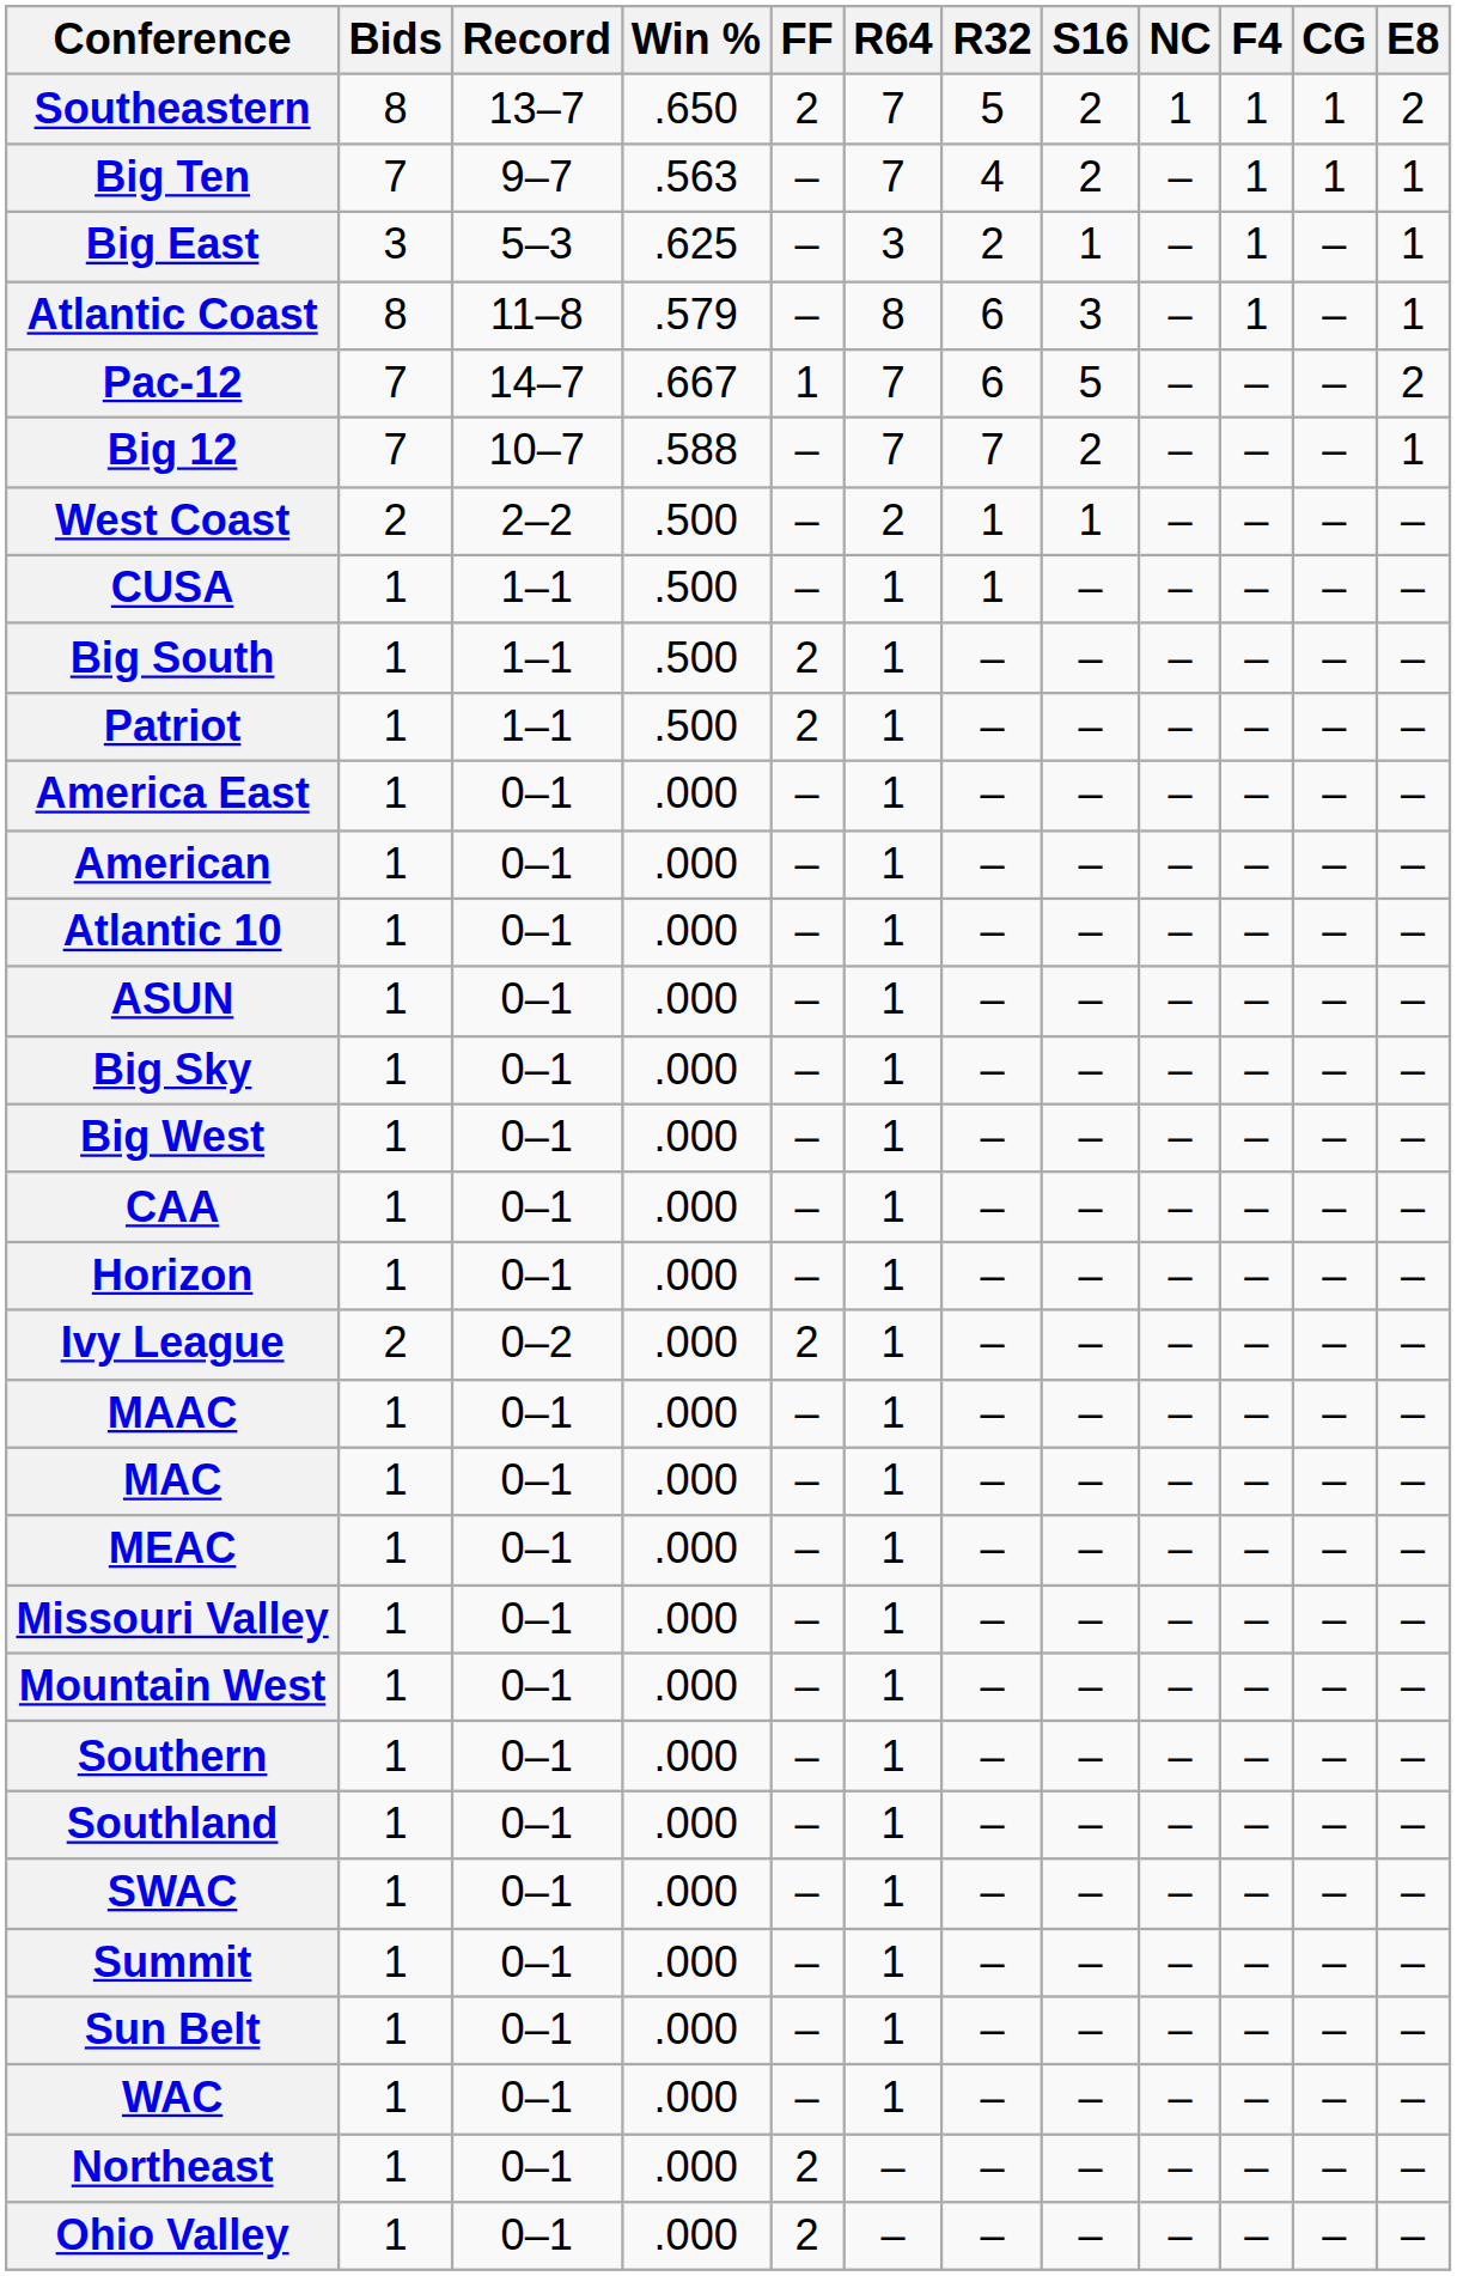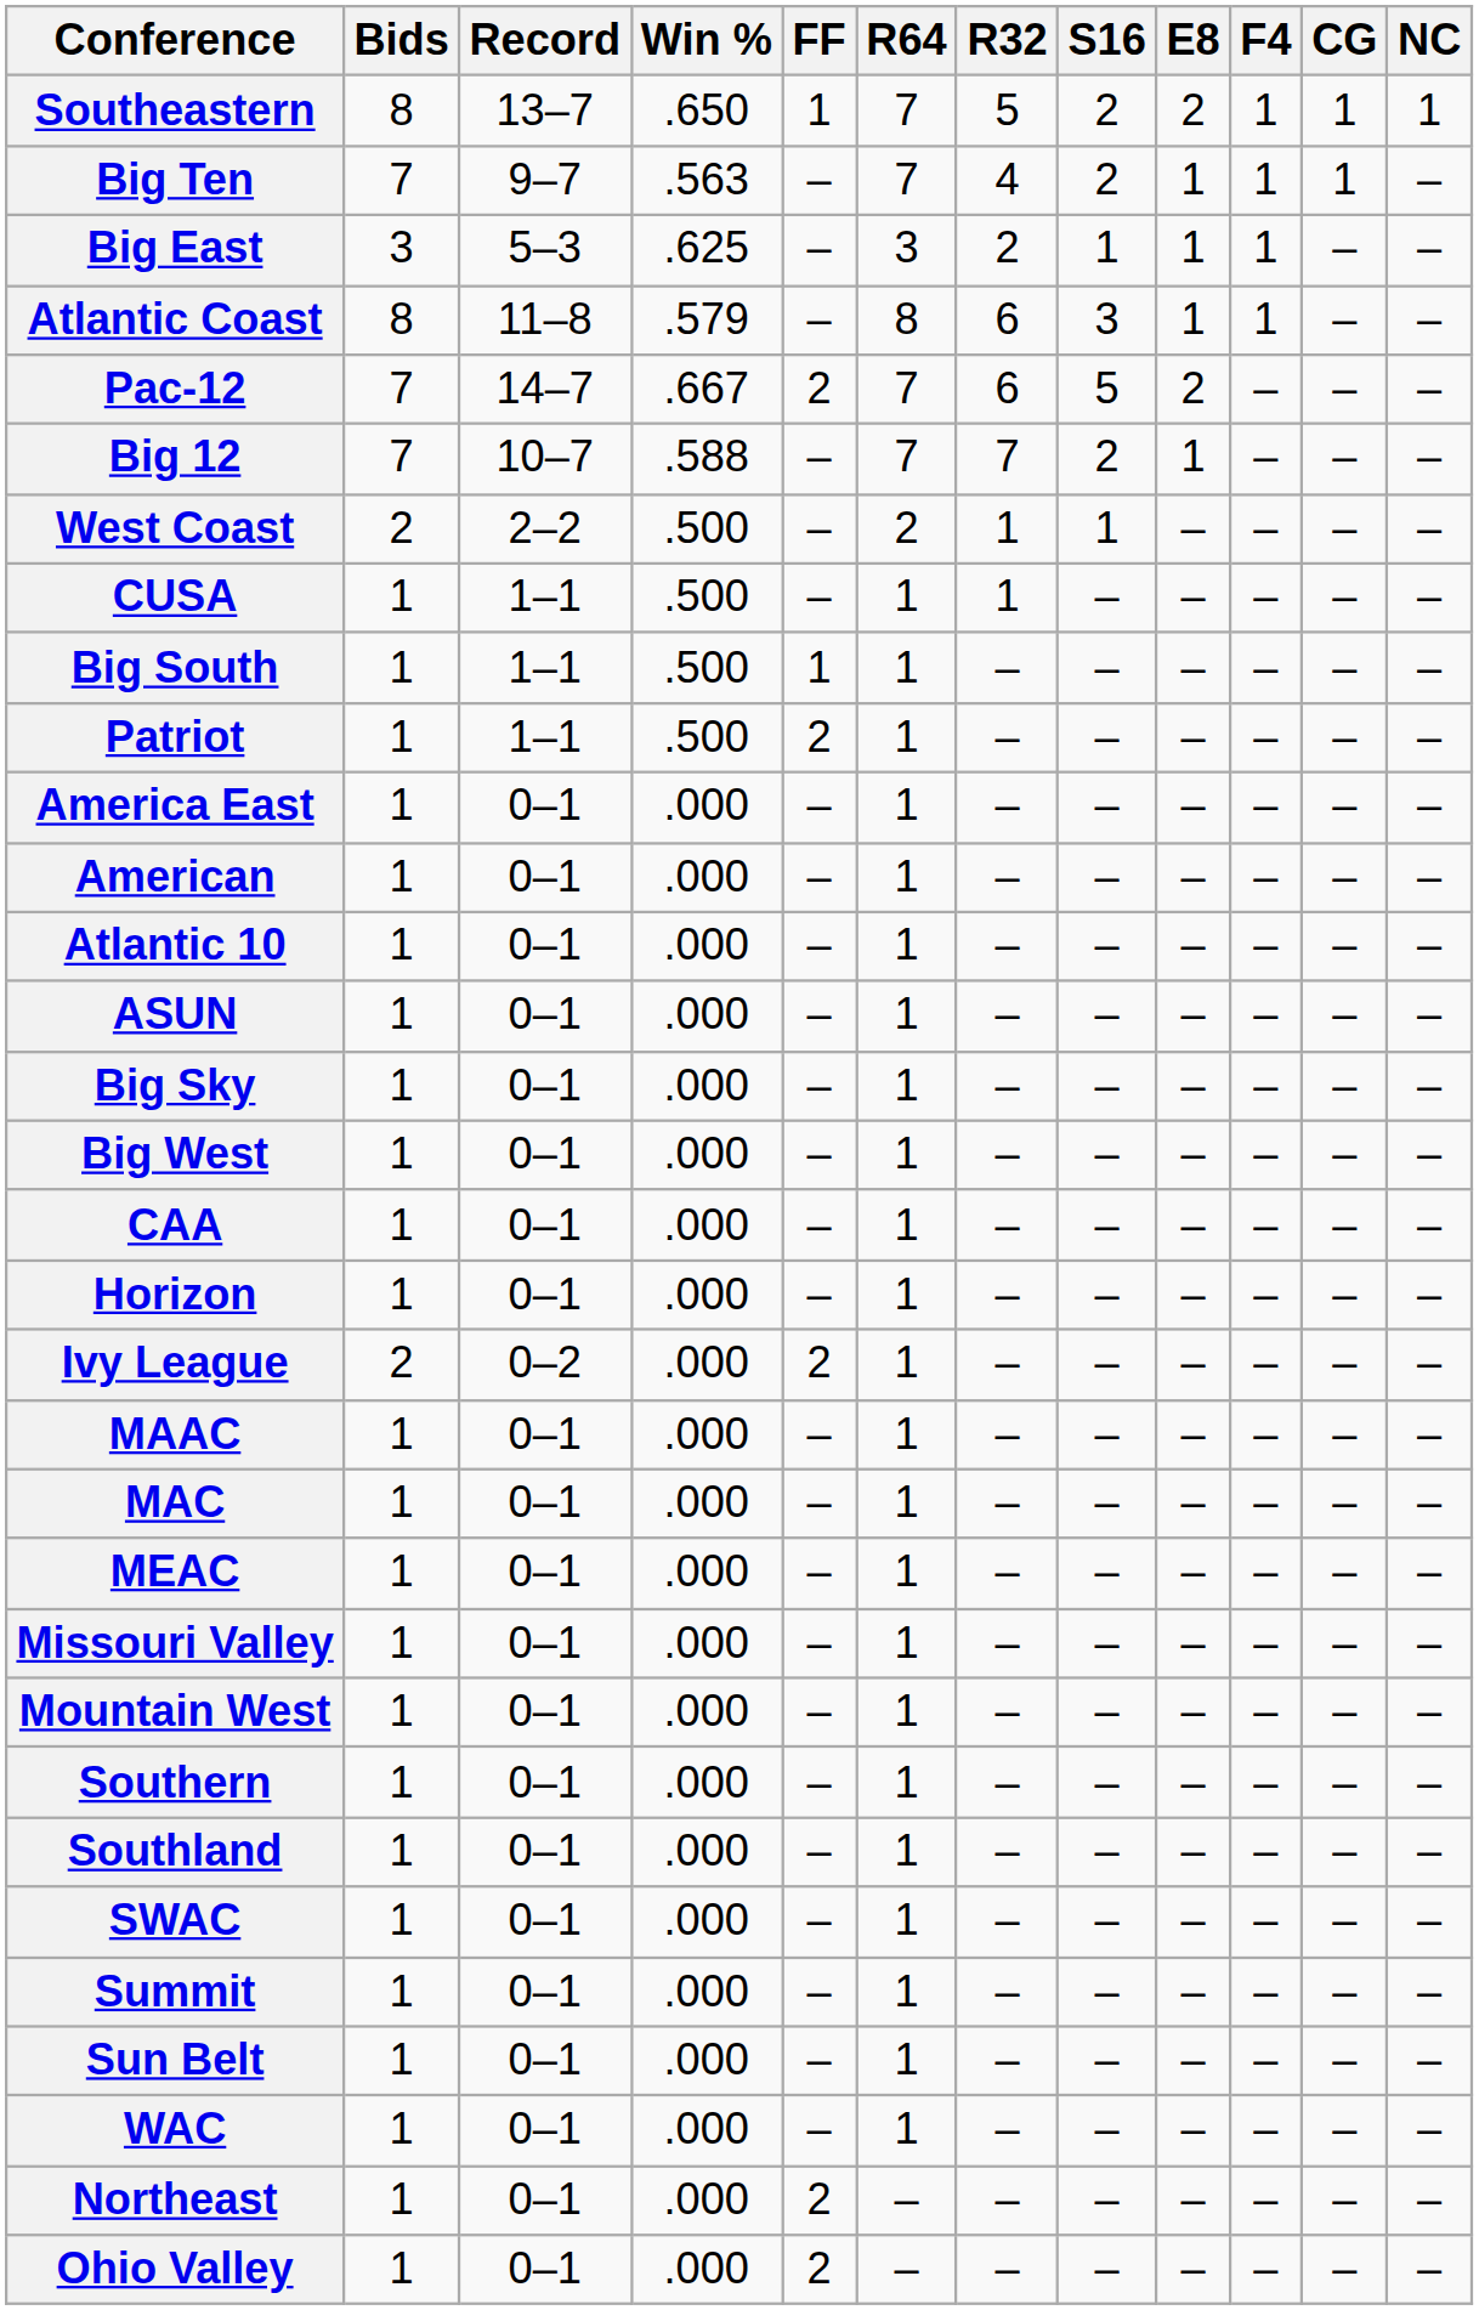columns swapped: E8 <-> NC
Southeastern | FF: 2 -> 1
Pac-12 | FF: 1 -> 2
Big South | FF: 2 -> 1
